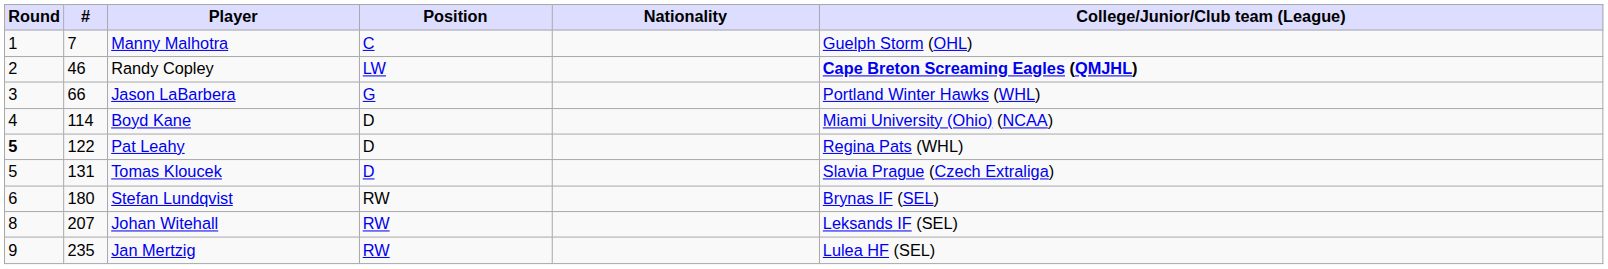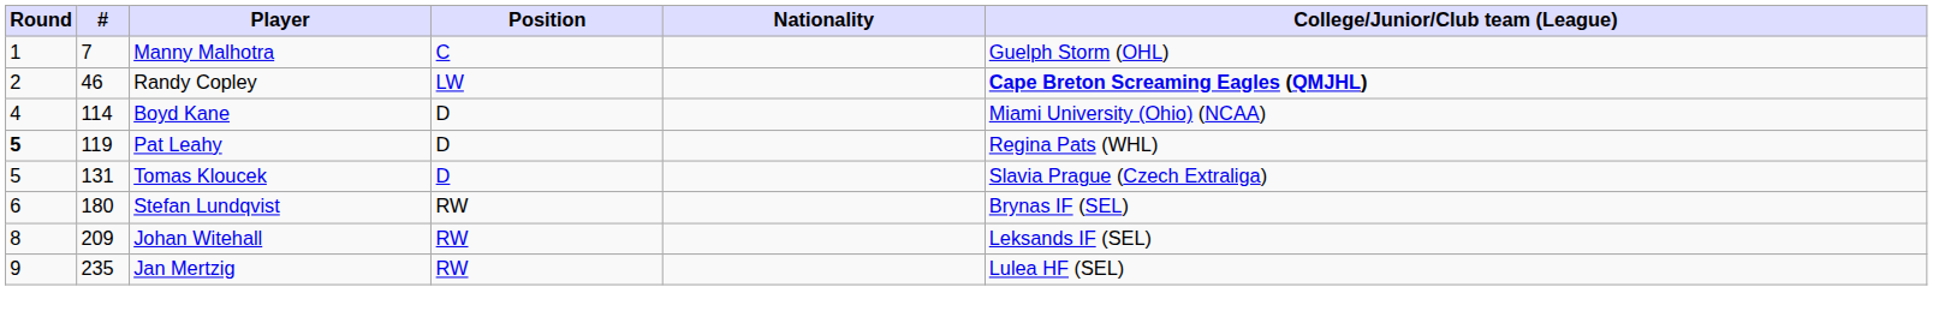- row: 3 | 66 | Jason LaBarbera | G | Portland Winter Hawks (WHL)
Pat Leahy | #: 122 -> 119
Johan Witehall | #: 207 -> 209
